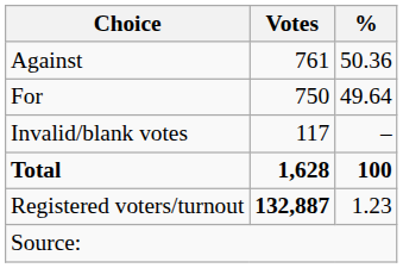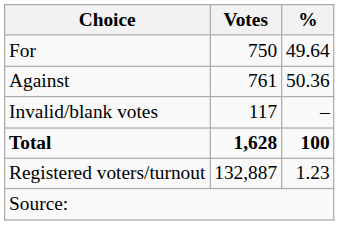rows swapped: For <-> Against
Registered voters/turnout | Votes: bold -> normal
